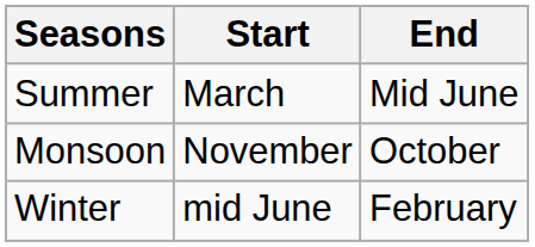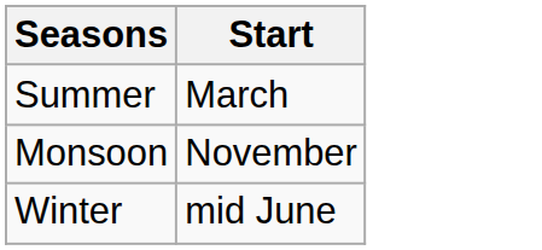- column: End | Mid June | October | February
